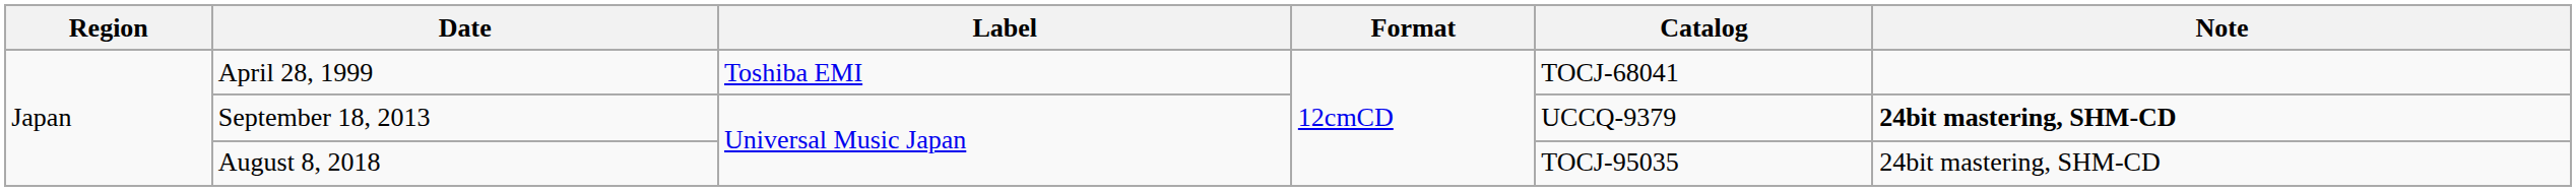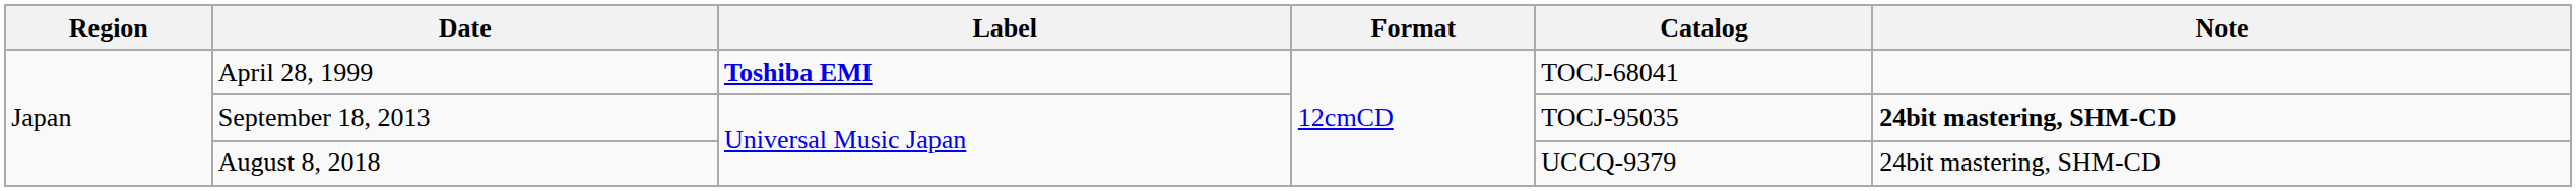April 28, 1999 | Label: normal -> bold
September 18, 2013 | Catalog: UCCQ-9379 -> TOCJ-95035
August 8, 2018 | Catalog: TOCJ-95035 -> UCCQ-9379
